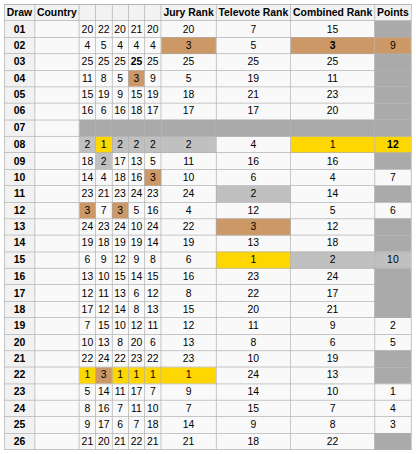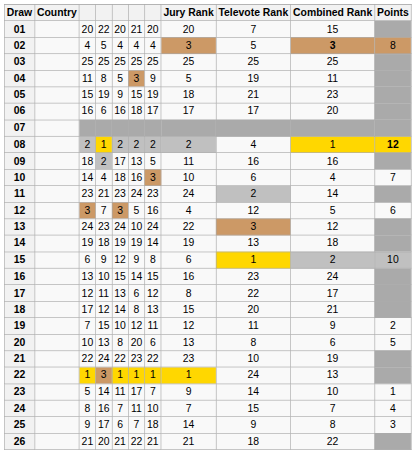02 | Points: 9 -> 8
03 | column 6: bold -> normal
